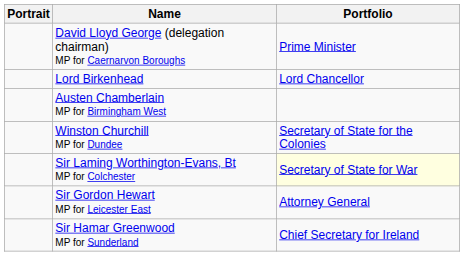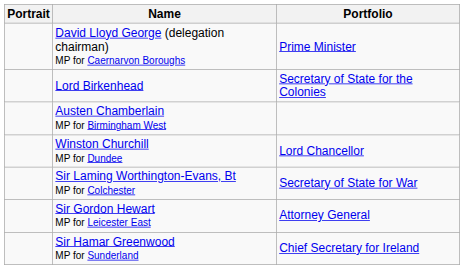Lord Birkenhead | Portfolio: Lord Chancellor -> Secretary of State for the Colonies
Winston Churchill MP for Dundee | Portfolio: Secretary of State for the Colonies -> Lord Chancellor
Sir Laming Worthington-Evans, Bt MP for Colchester | Portfolio: lightyellow background -> no background
